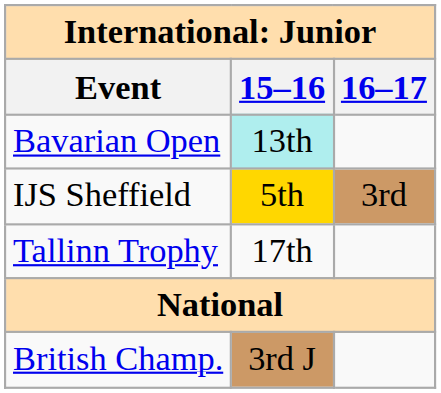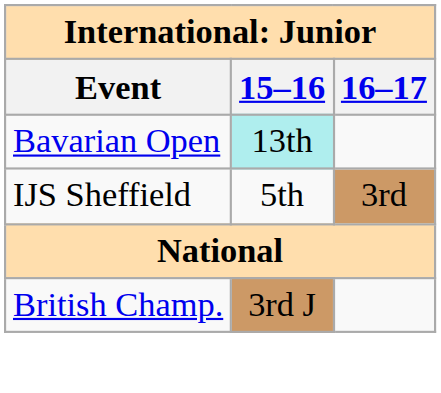IJS Sheffield | 15–16: gold background -> no background
- row: Tallinn Trophy | 17th
